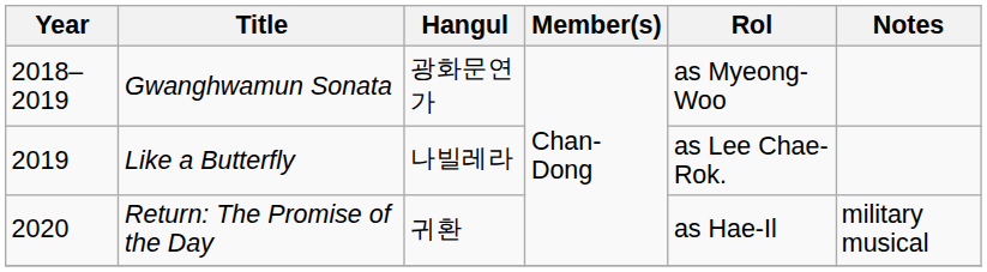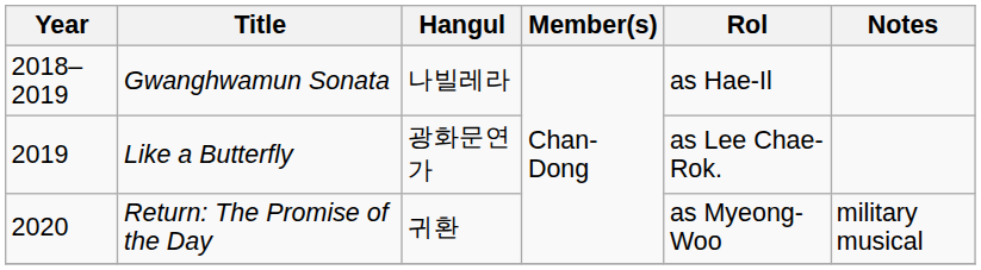Gwanghwamun Sonata | Hangul: 광화문연가 -> 나빌레라
Gwanghwamun Sonata | Rol: as Myeong-Woo -> as Hae-Il
Like a Butterfly | Hangul: 나빌레라 -> 광화문연가
Return: The Promise of the Day | Rol: as Hae-Il -> as Myeong-Woo
